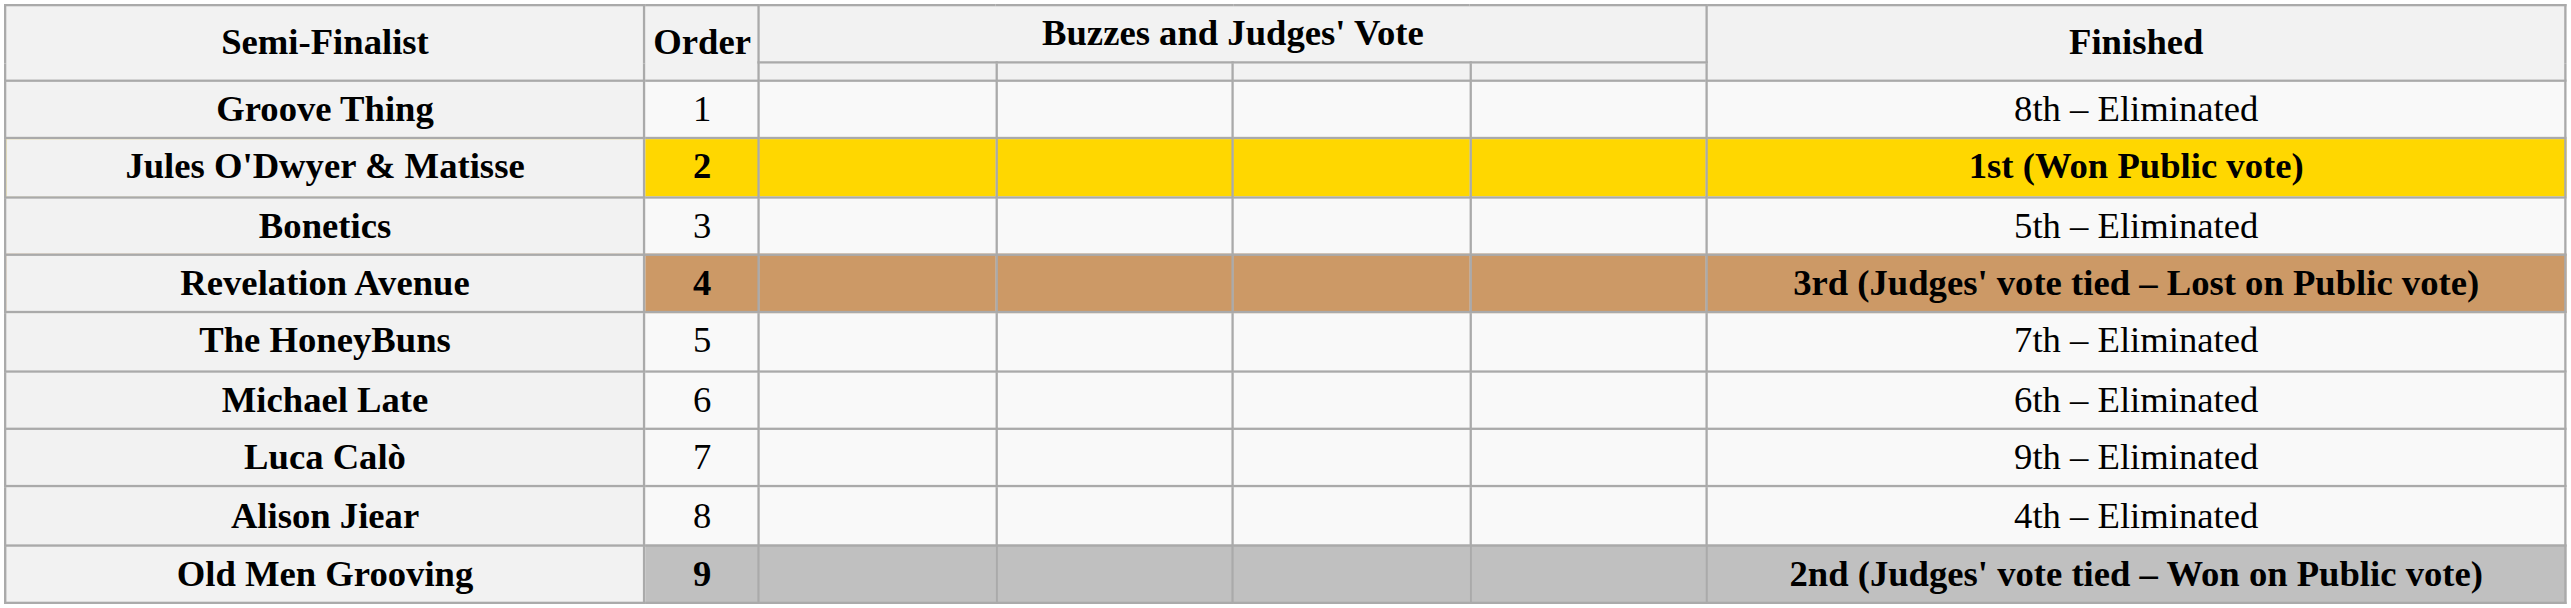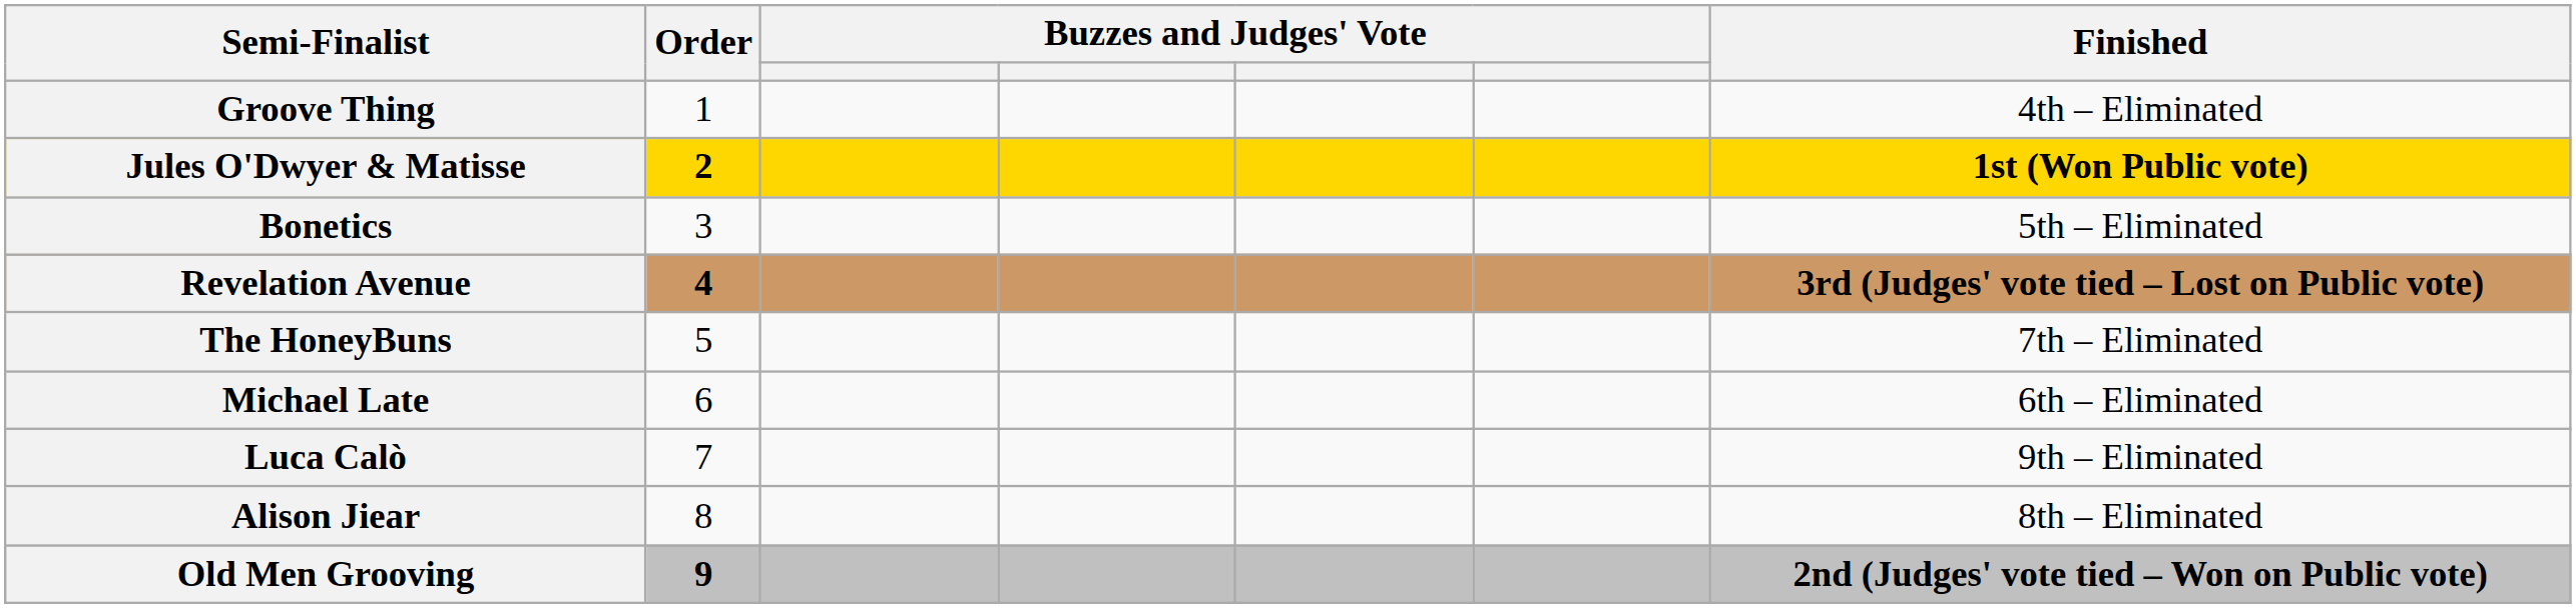Groove Thing | Finished: 8th – Eliminated -> 4th – Eliminated
Alison Jiear | Finished: 4th – Eliminated -> 8th – Eliminated
